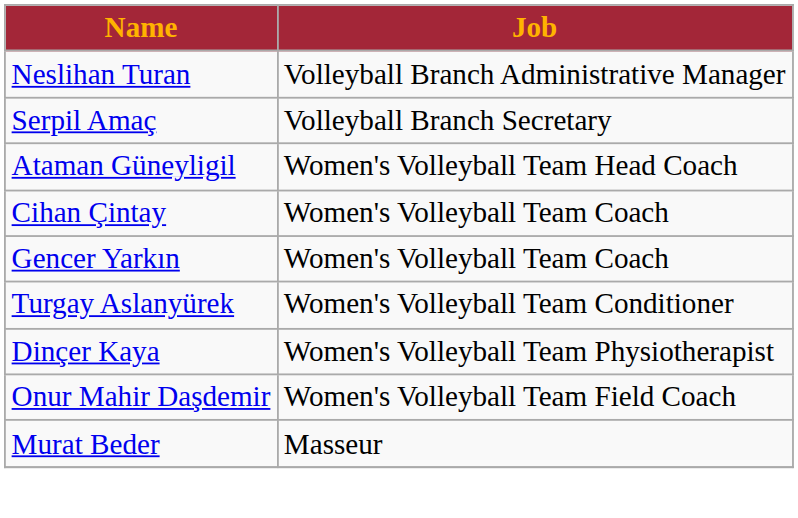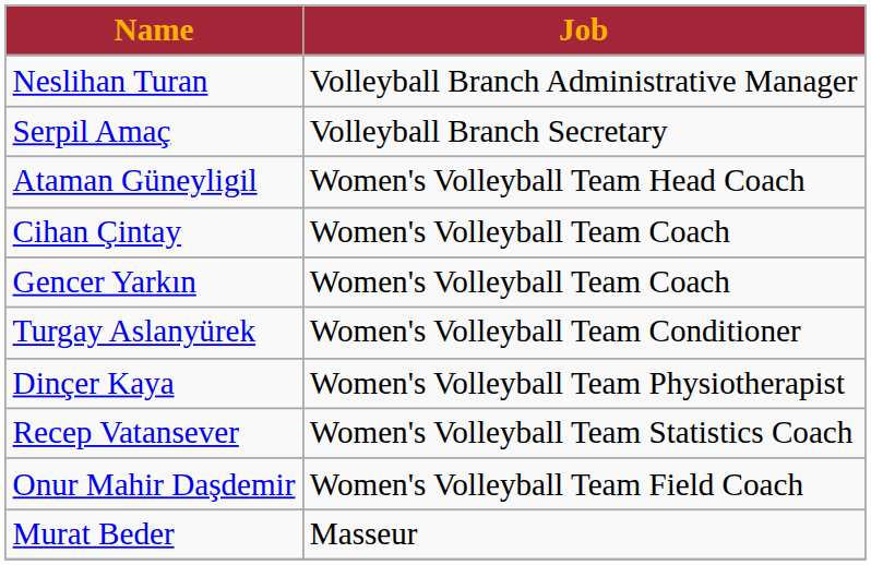+ row: Recep Vatansever | Women's Volleyball Team Statistics Coach
